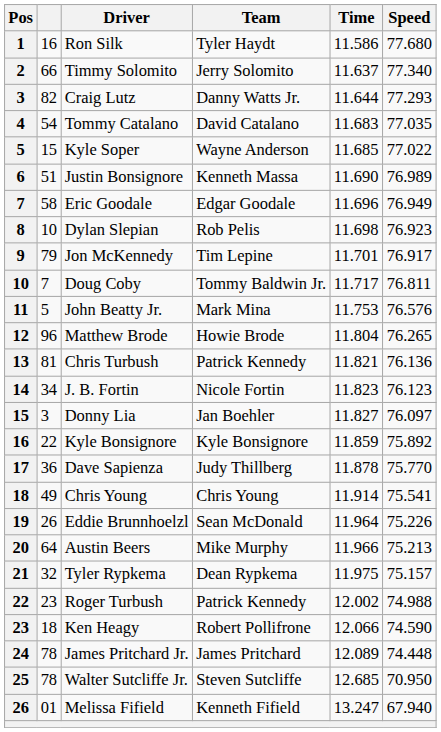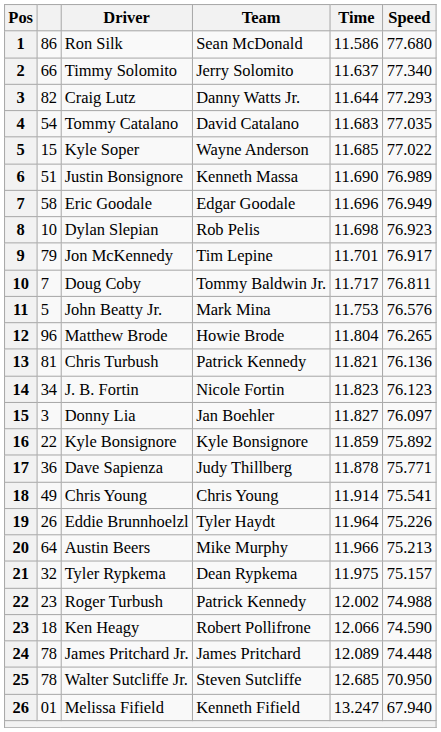Ron Silk | column 2: 16 -> 86
Ron Silk | Team: Tyler Haydt -> Sean McDonald
Dave Sapienza | Speed: 75.770 -> 75.771
Eddie Brunnhoelzl | Team: Sean McDonald -> Tyler Haydt
